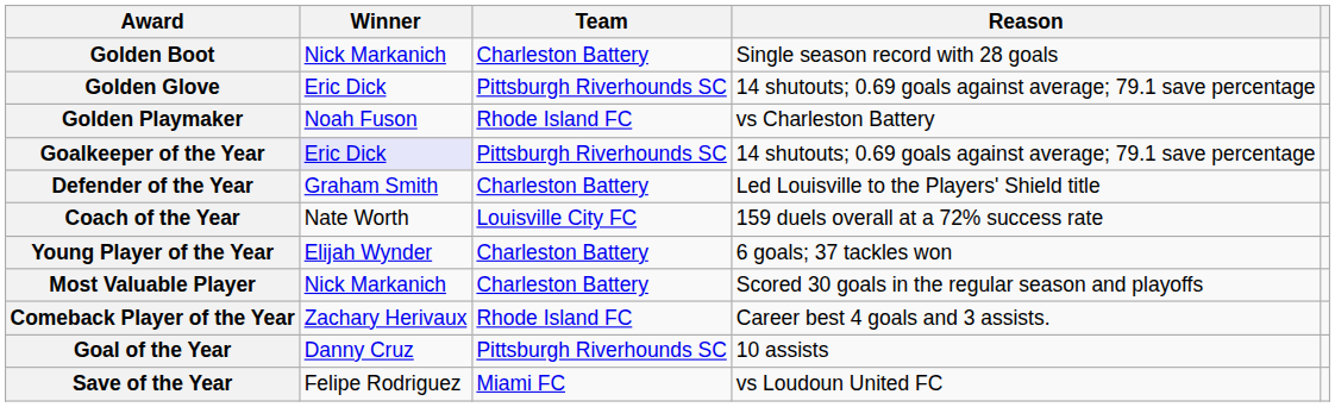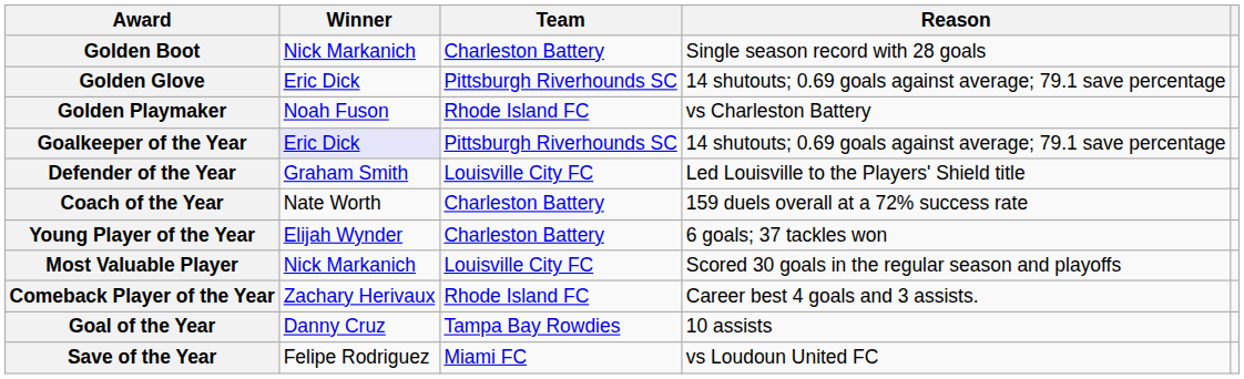Defender of the Year | Team: Charleston Battery -> Louisville City FC
Coach of the Year | Team: Louisville City FC -> Charleston Battery
Most Valuable Player | Team: Charleston Battery -> Louisville City FC
Goal of the Year | Team: Pittsburgh Riverhounds SC -> Tampa Bay Rowdies
